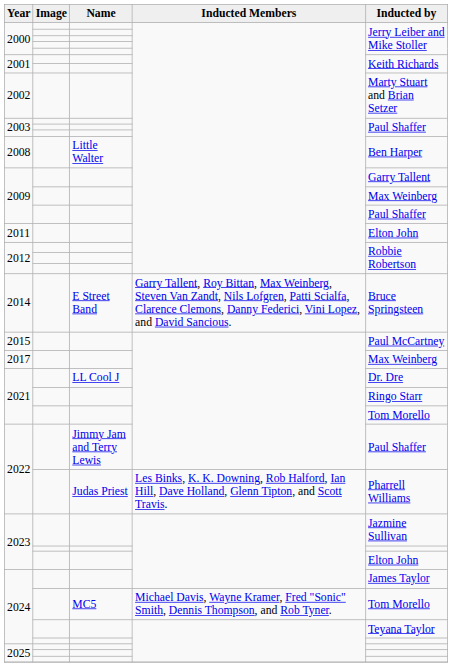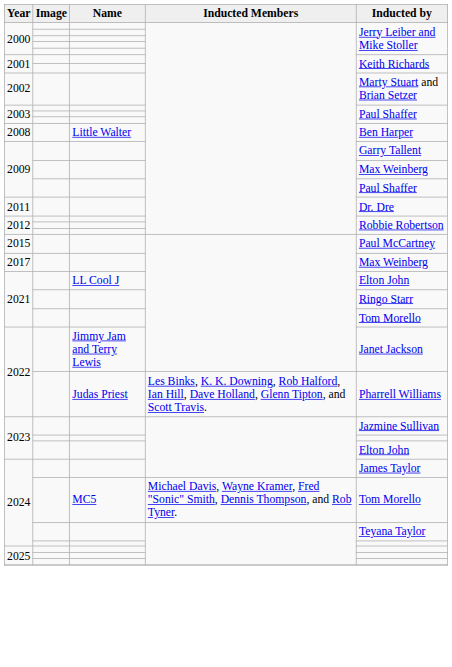2011 | Inducted by: Elton John -> Dr. Dre
- row: 2014 | E Street Band | Garry Tallent, Roy Bittan, Max Weinberg, Steven Van Zandt, Nils Lofgren, Patti Scialfa, Clarence Clemons, Danny Federici, Vini Lopez, and David Sancious. | Bruce Springsteen
2021 / LL Cool J | Inducted by: Dr. Dre -> Elton John
2022 / Jimmy Jam and Terry Lewis | Inducted by: Paul Shaffer -> Janet Jackson
